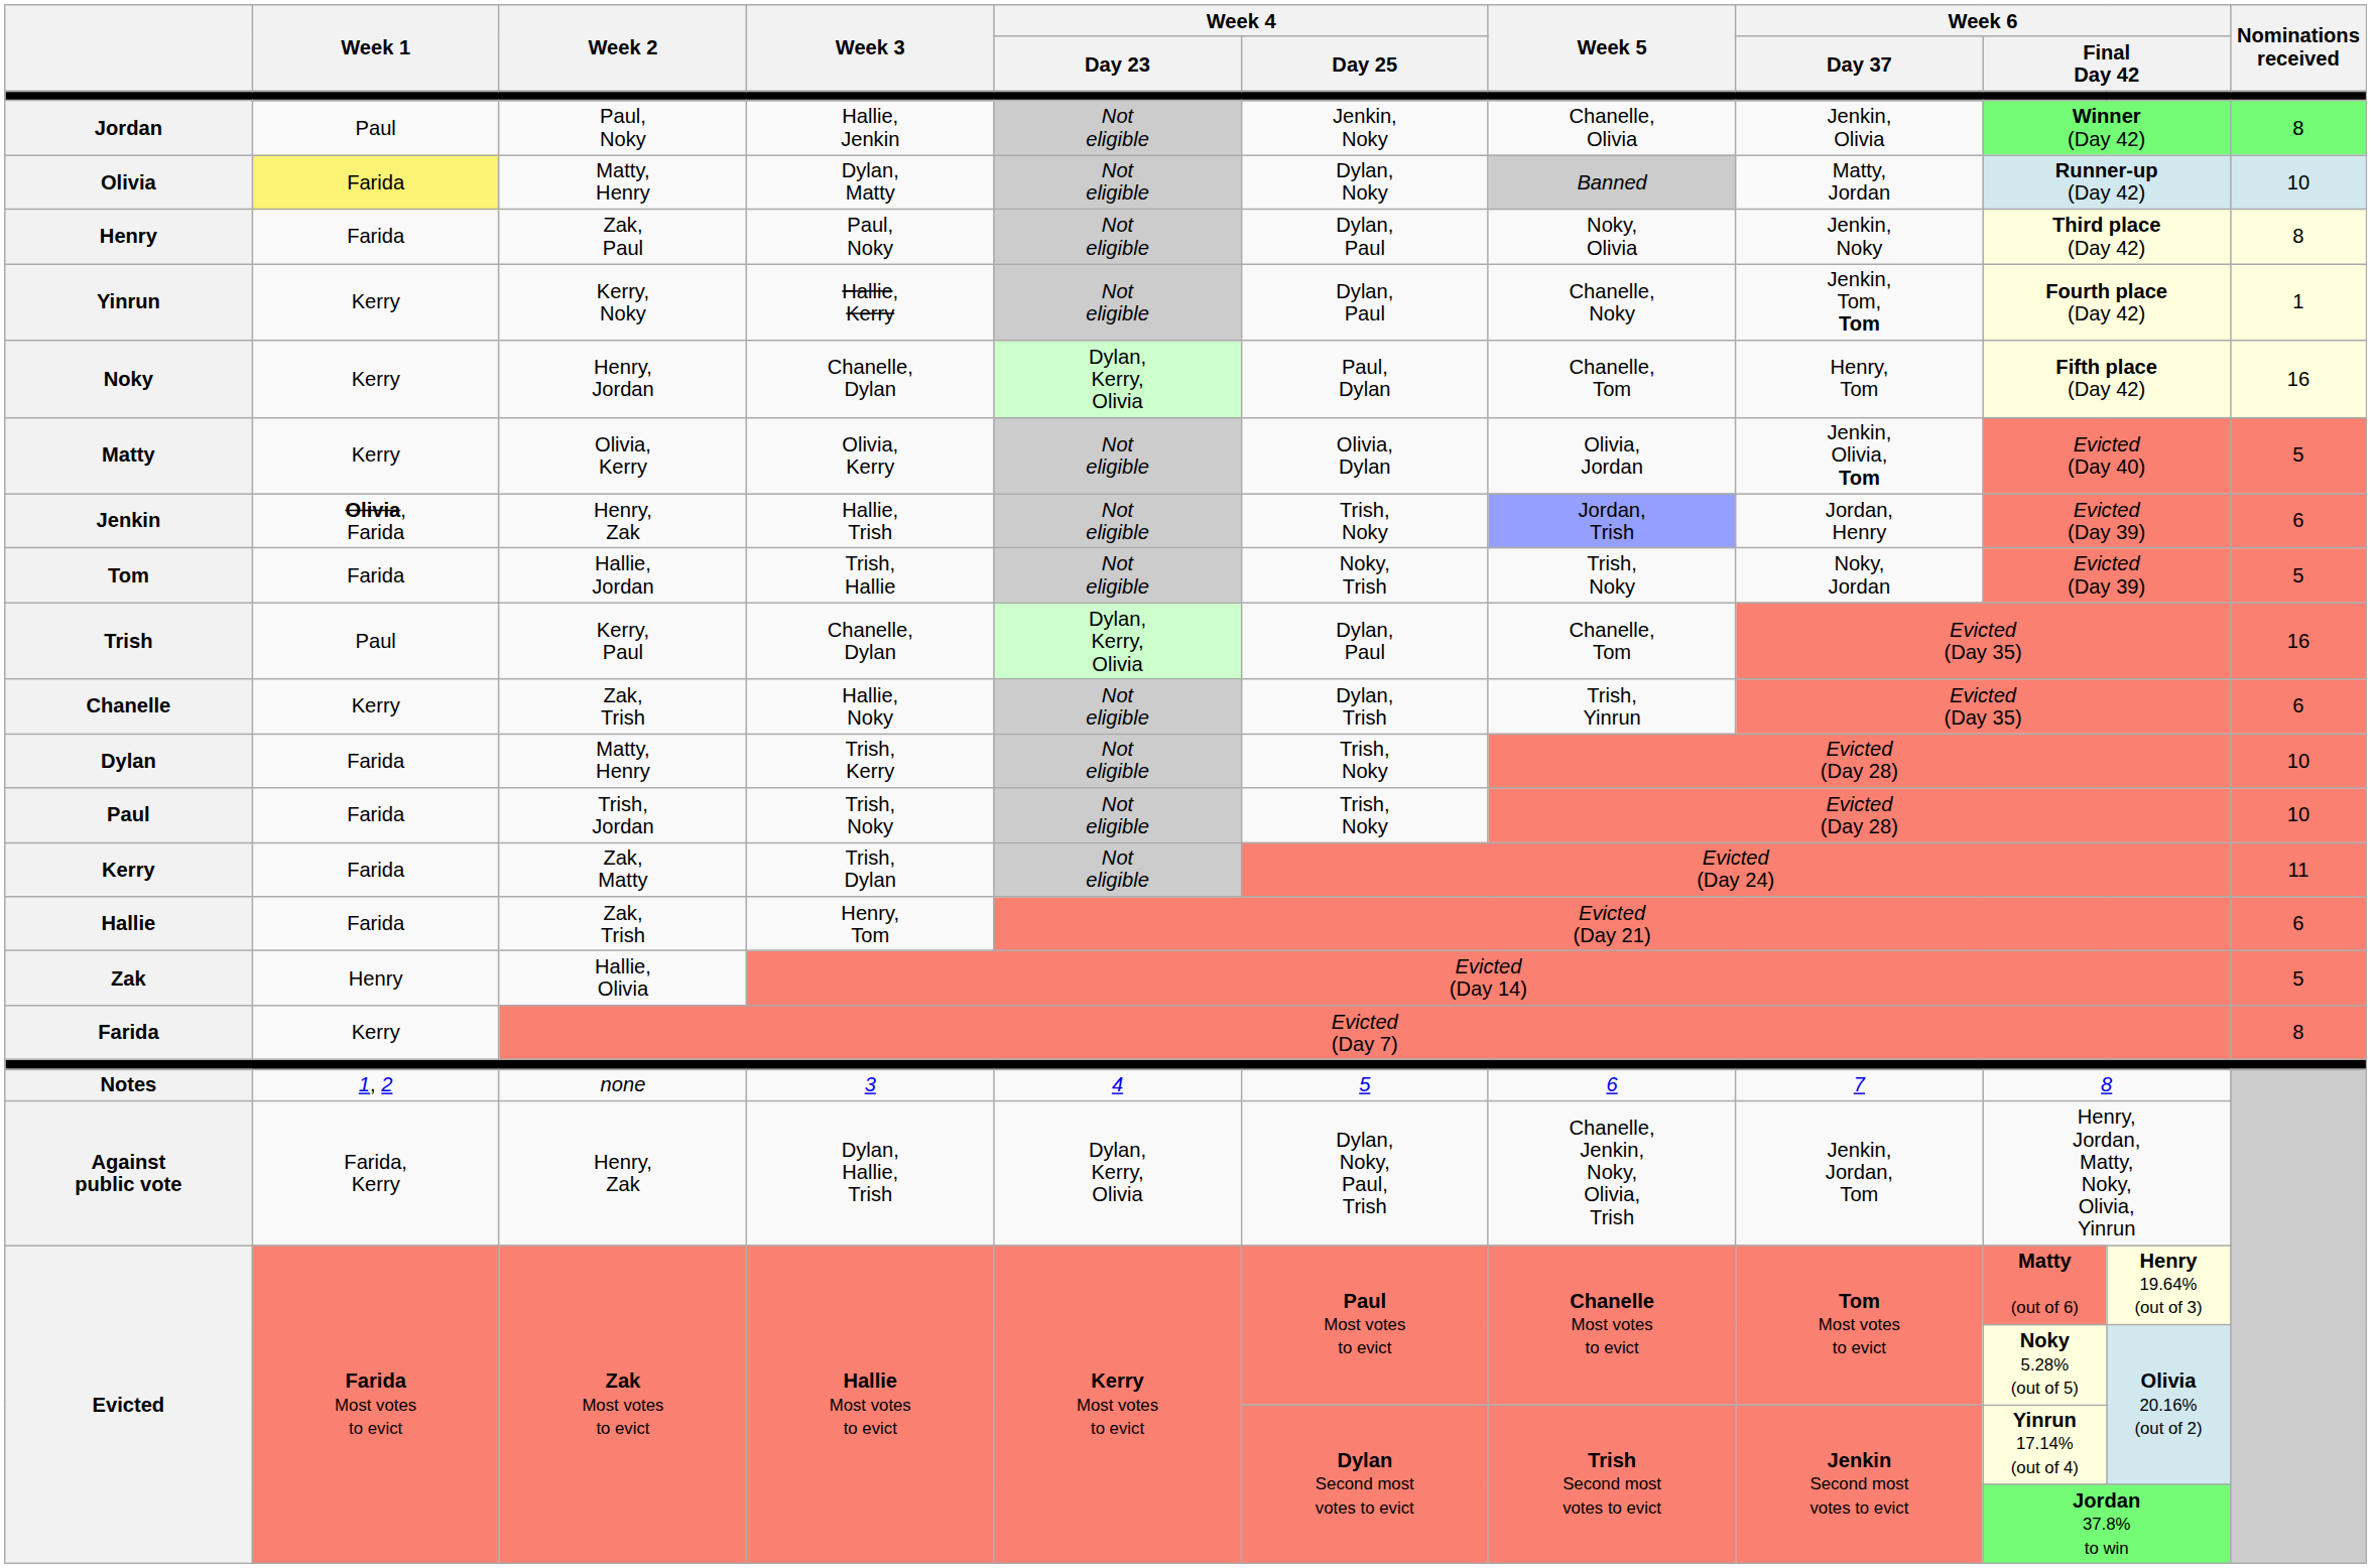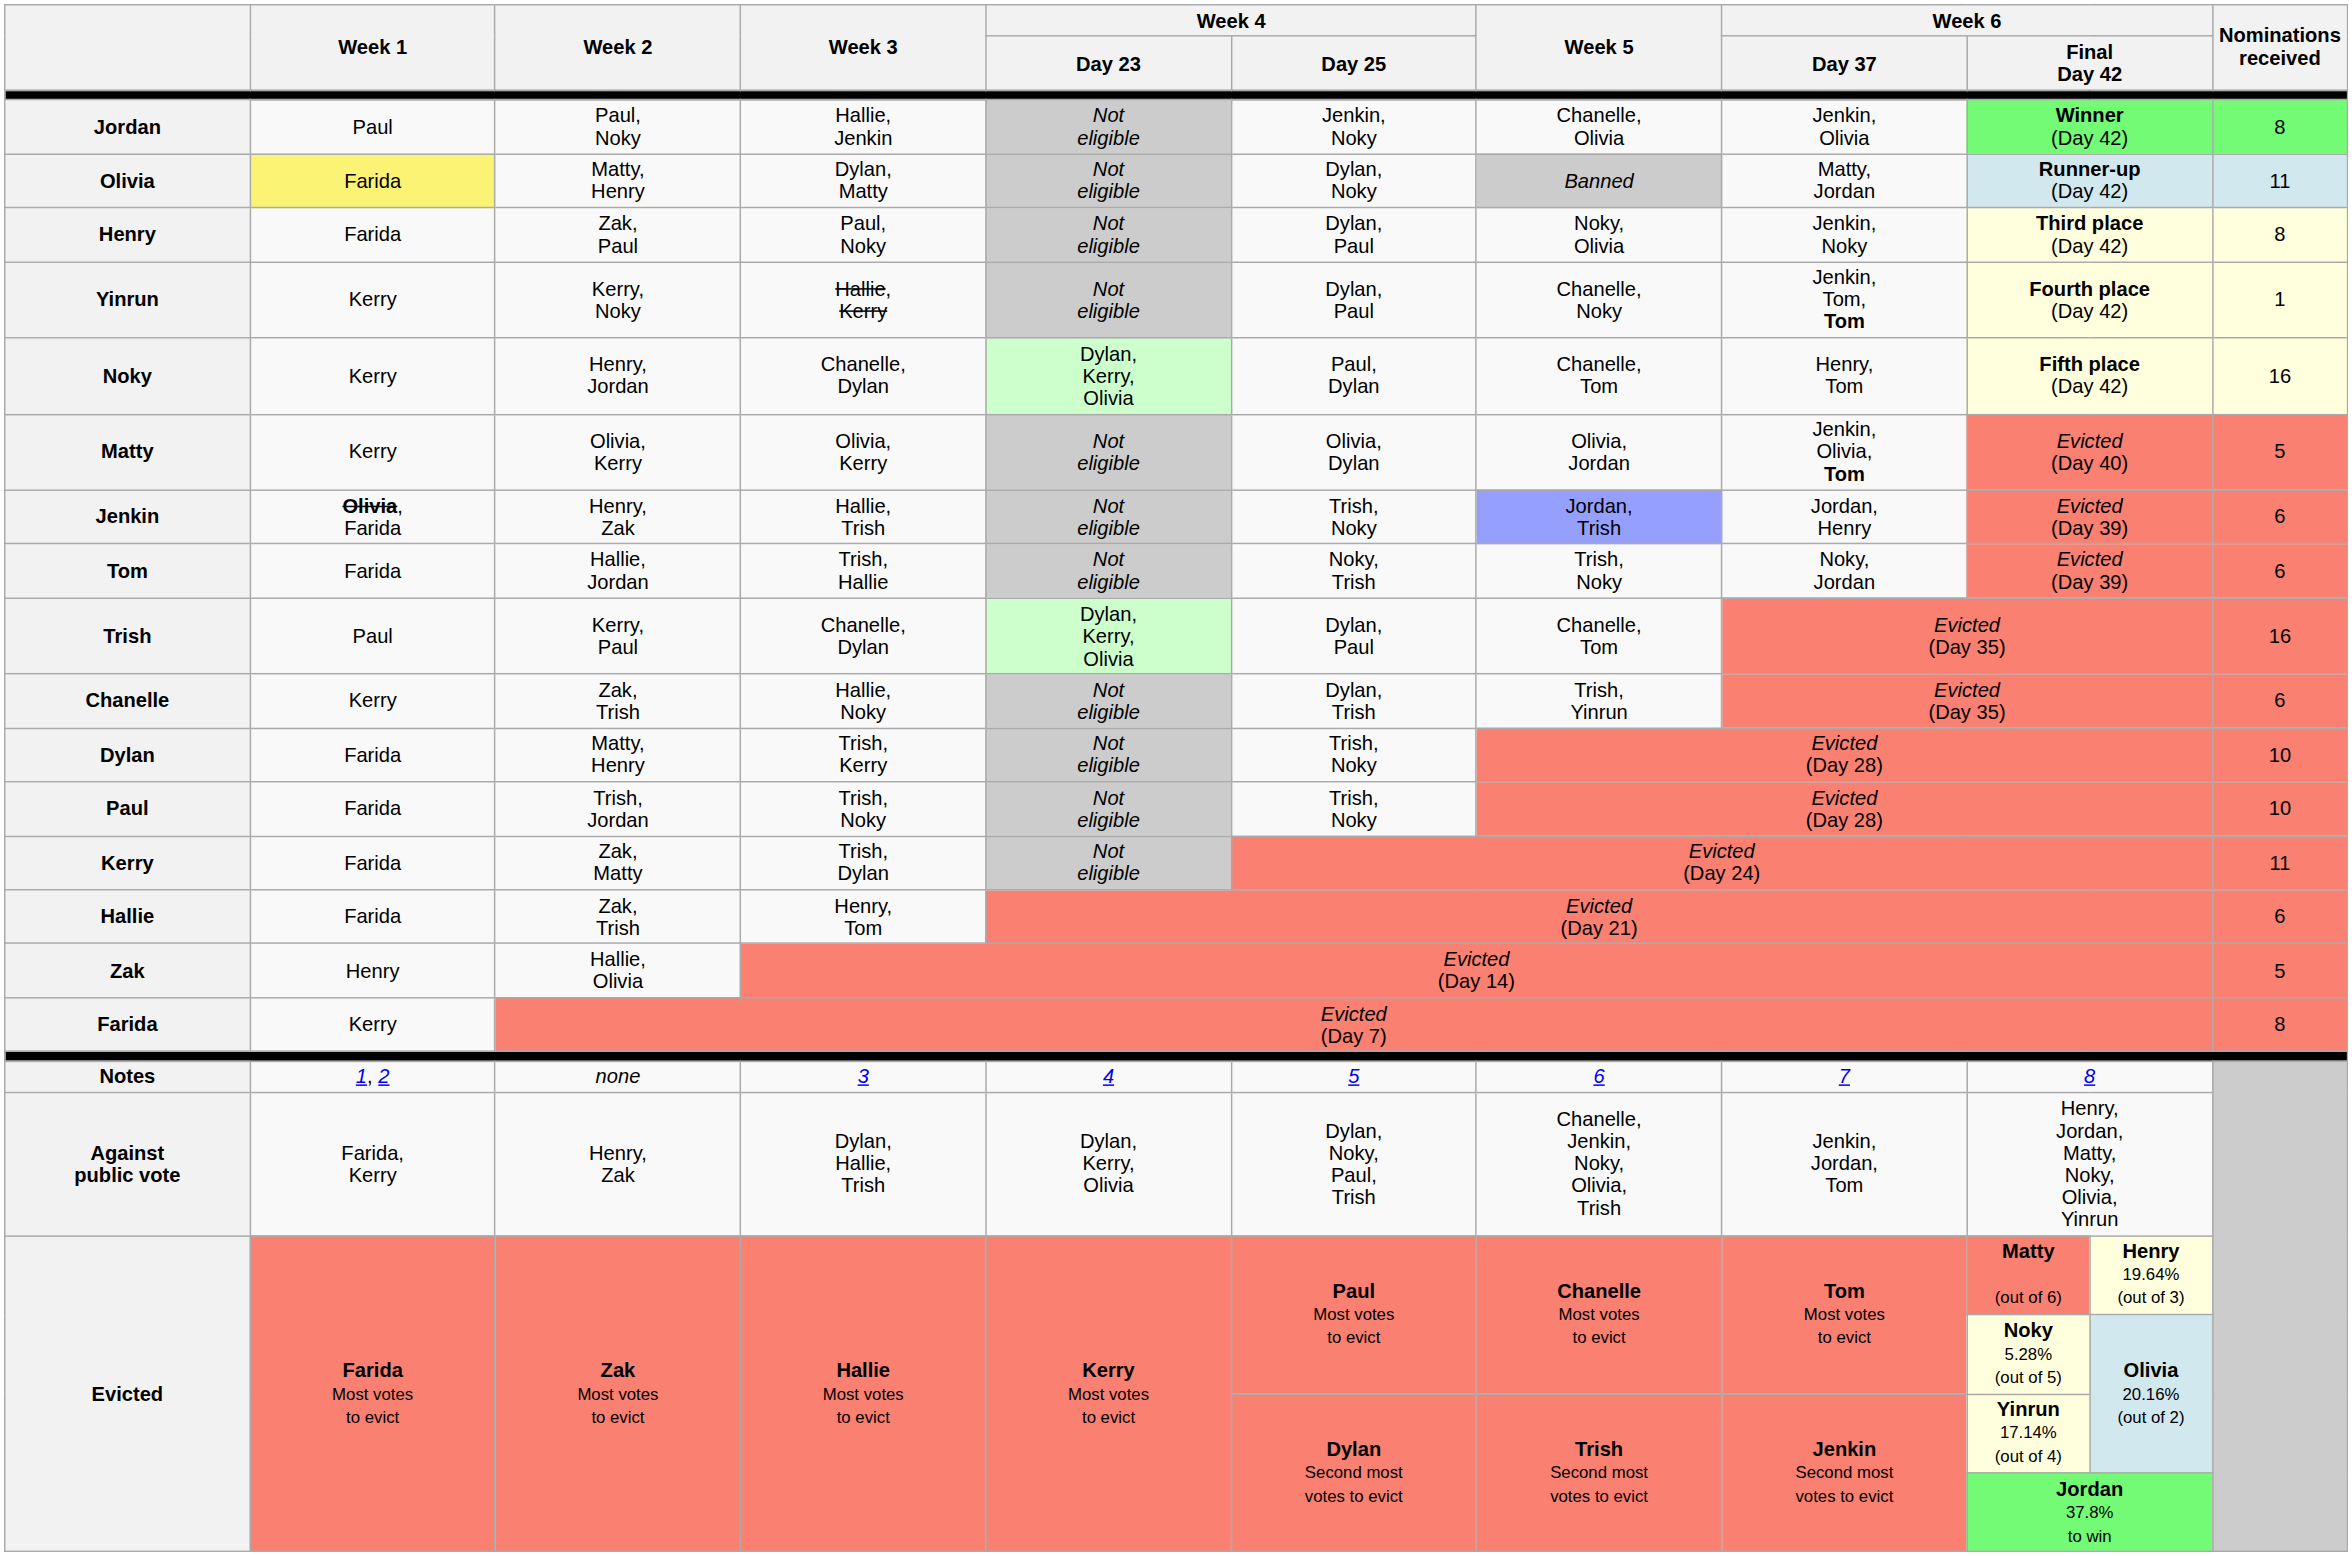Olivia | Nominations received: 10 -> 11
Tom | Nominations received: 5 -> 6
